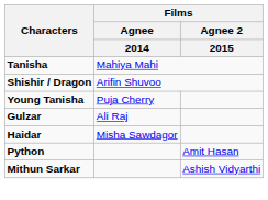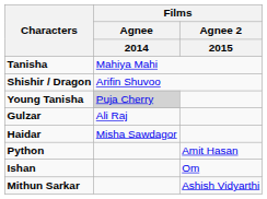Young Tanisha | Films / Agnee / 2014: no background -> lightgrey background
+ row: Ishan | Om
